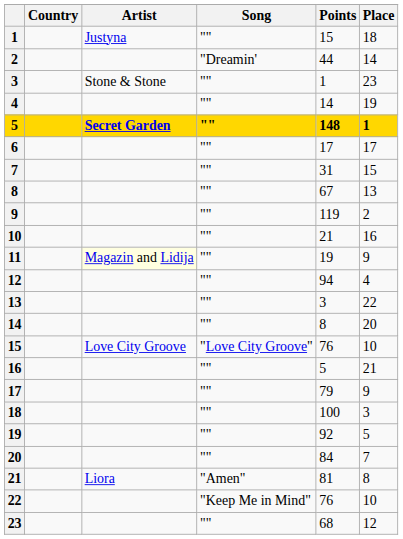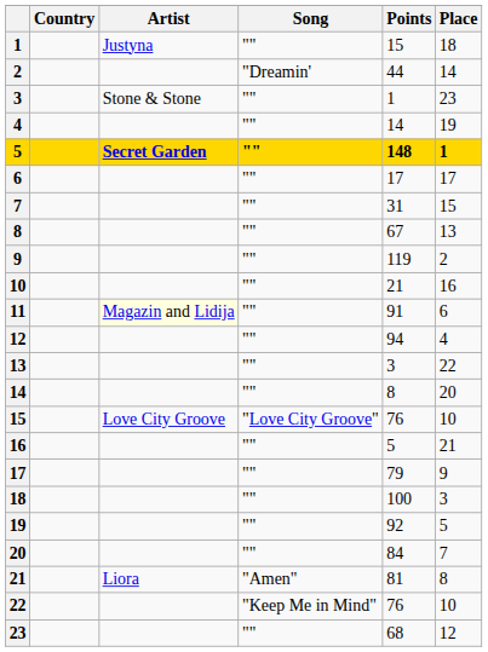11 | Points: 19 -> 91
11 | Place: 9 -> 6
